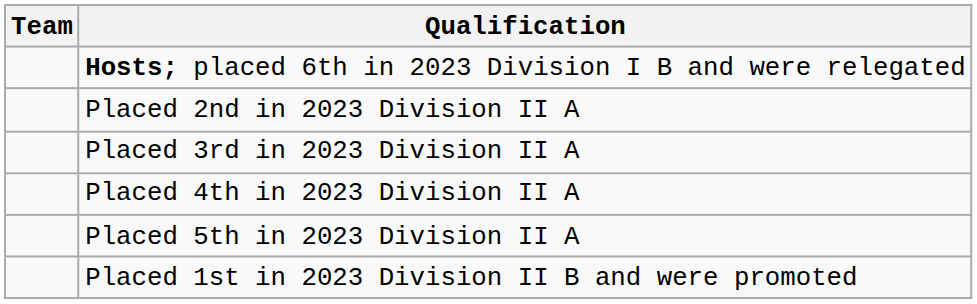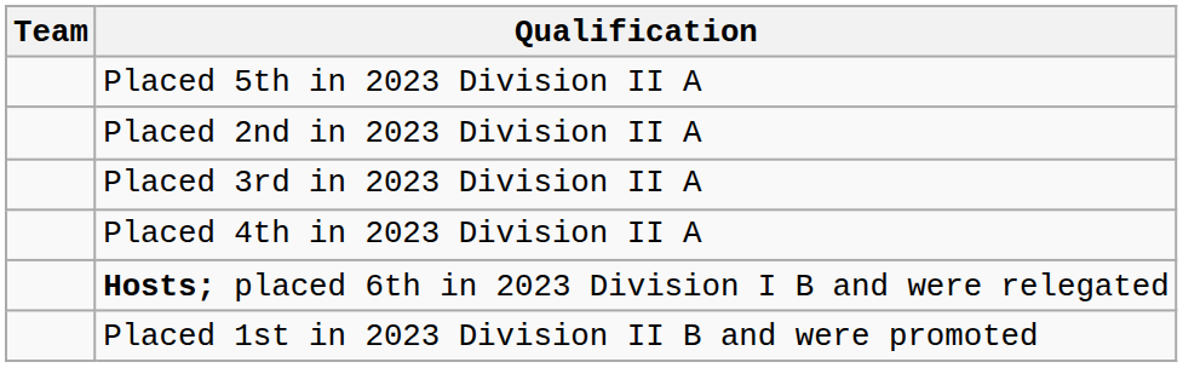rows swapped: Hosts; placed 6th in 2023 Division I B and were relegated <-> Placed 5th in 2023 Division II A
